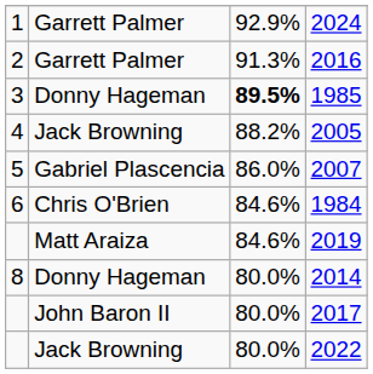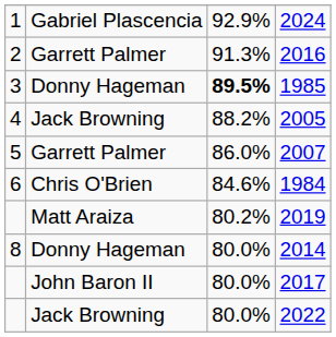2024 | column 2: Garrett Palmer -> Gabriel Plascencia
2007 | column 2: Gabriel Plascencia -> Garrett Palmer
2019 | column 3: 84.6% -> 80.2%
